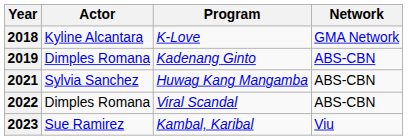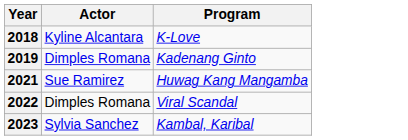- column: Network | GMA Network | ABS-CBN | ABS-CBN | ABS-CBN | Viu
2021 | Actor: Sylvia Sanchez -> Sue Ramirez
2023 | Actor: Sue Ramirez -> Sylvia Sanchez
